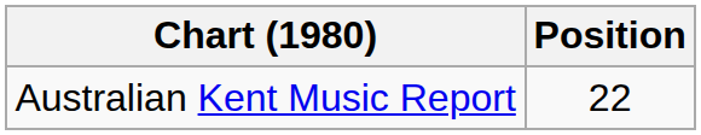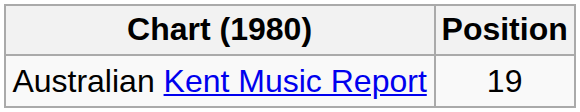Australian Kent Music Report | Position: 22 -> 19
